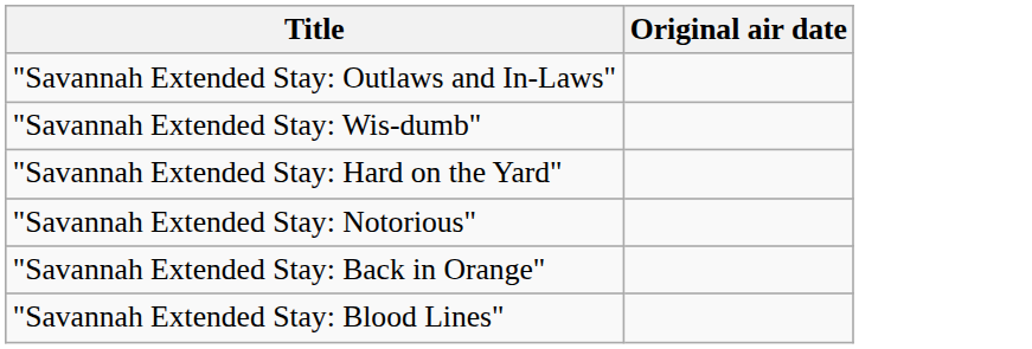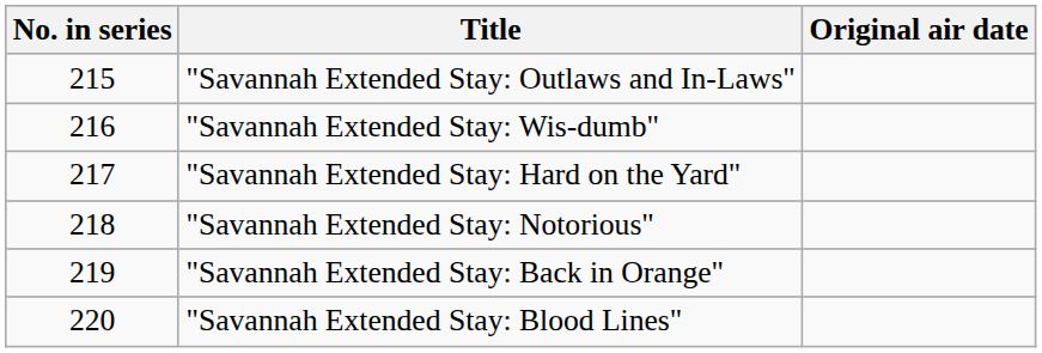+ column: No. in series | 215 | 216 | 217 | 218 | 219 | 220
